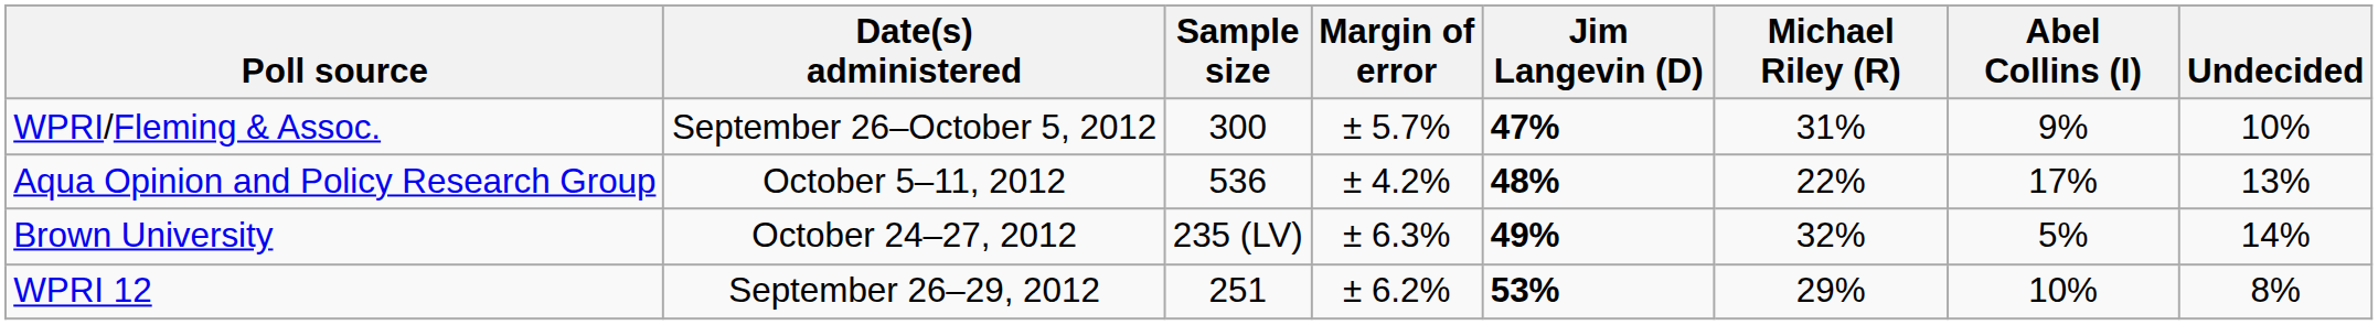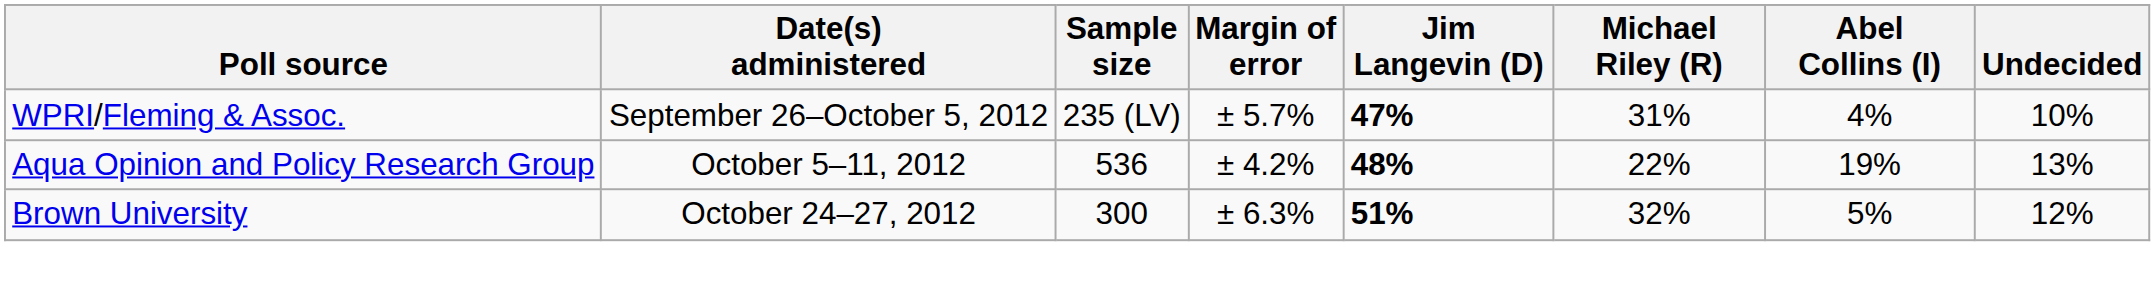WPRI/Fleming & Assoc. | Sample size: 300 -> 235 (LV)
WPRI/Fleming & Assoc. | Abel Collins (I): 9% -> 4%
Aqua Opinion and Policy Research Group | Abel Collins (I): 17% -> 19%
Brown University | Sample size: 235 (LV) -> 300
Brown University | Jim Langevin (D): 49% -> 51%
Brown University | Undecided: 14% -> 12%
- row: WPRI 12 | September 26–29, 2012 | 251 | ± 6.2% | 53% | 29% | 10% | 8%
